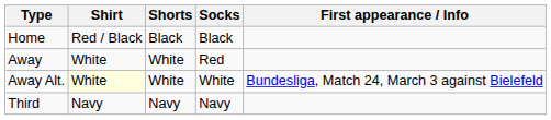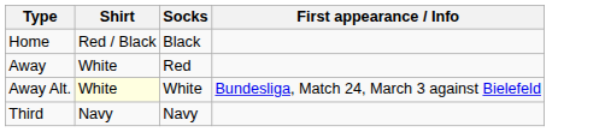- column: Shorts | Black | White | White | Navy
